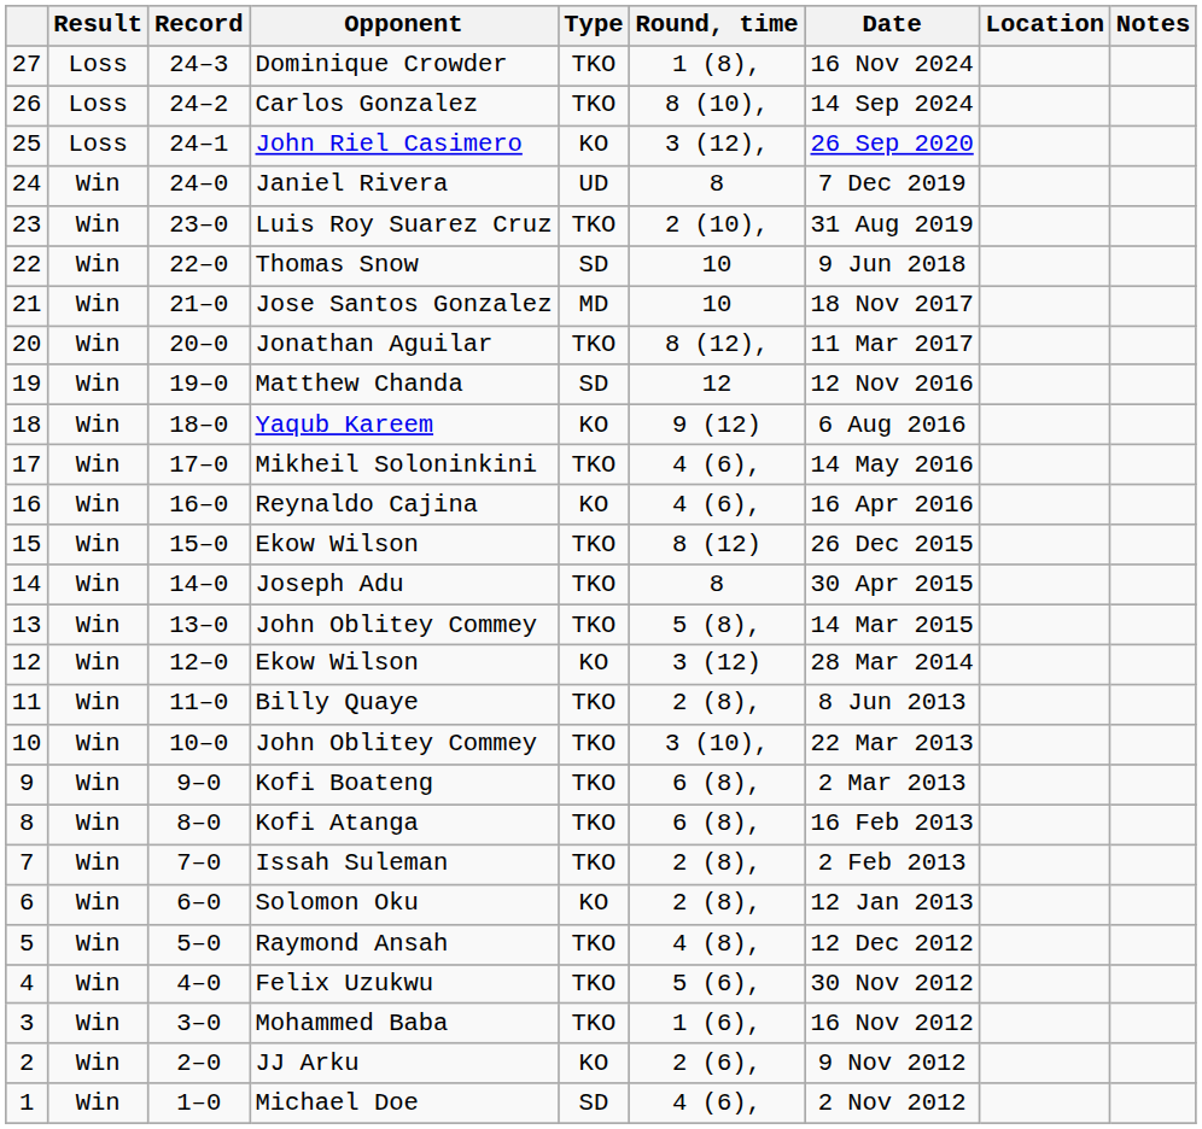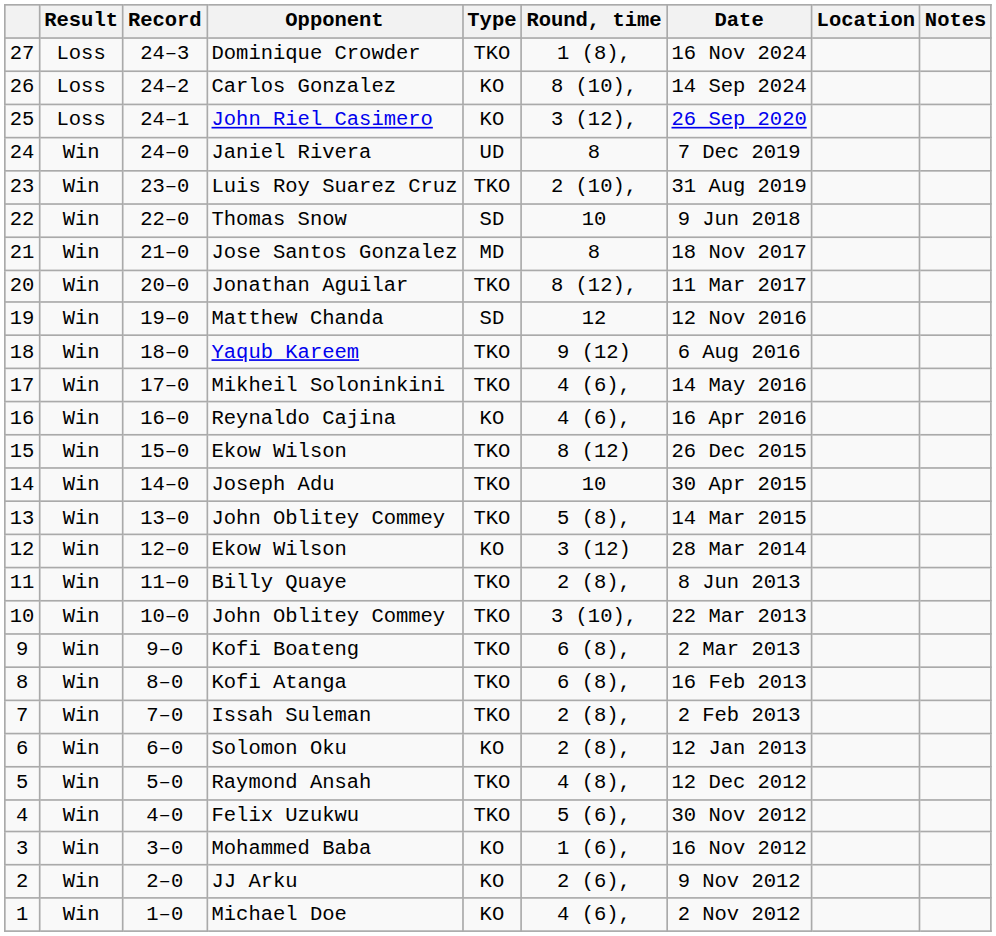Carlos Gonzalez | Type: TKO -> KO
Jose Santos Gonzalez | Round, time: 10 -> 8
Yaqub Kareem | Type: KO -> TKO
Joseph Adu | Round, time: 8 -> 10
Mohammed Baba | Type: TKO -> KO
Michael Doe | Type: SD -> KO
